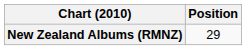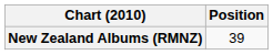New Zealand Albums (RMNZ) | Position: 29 -> 39
